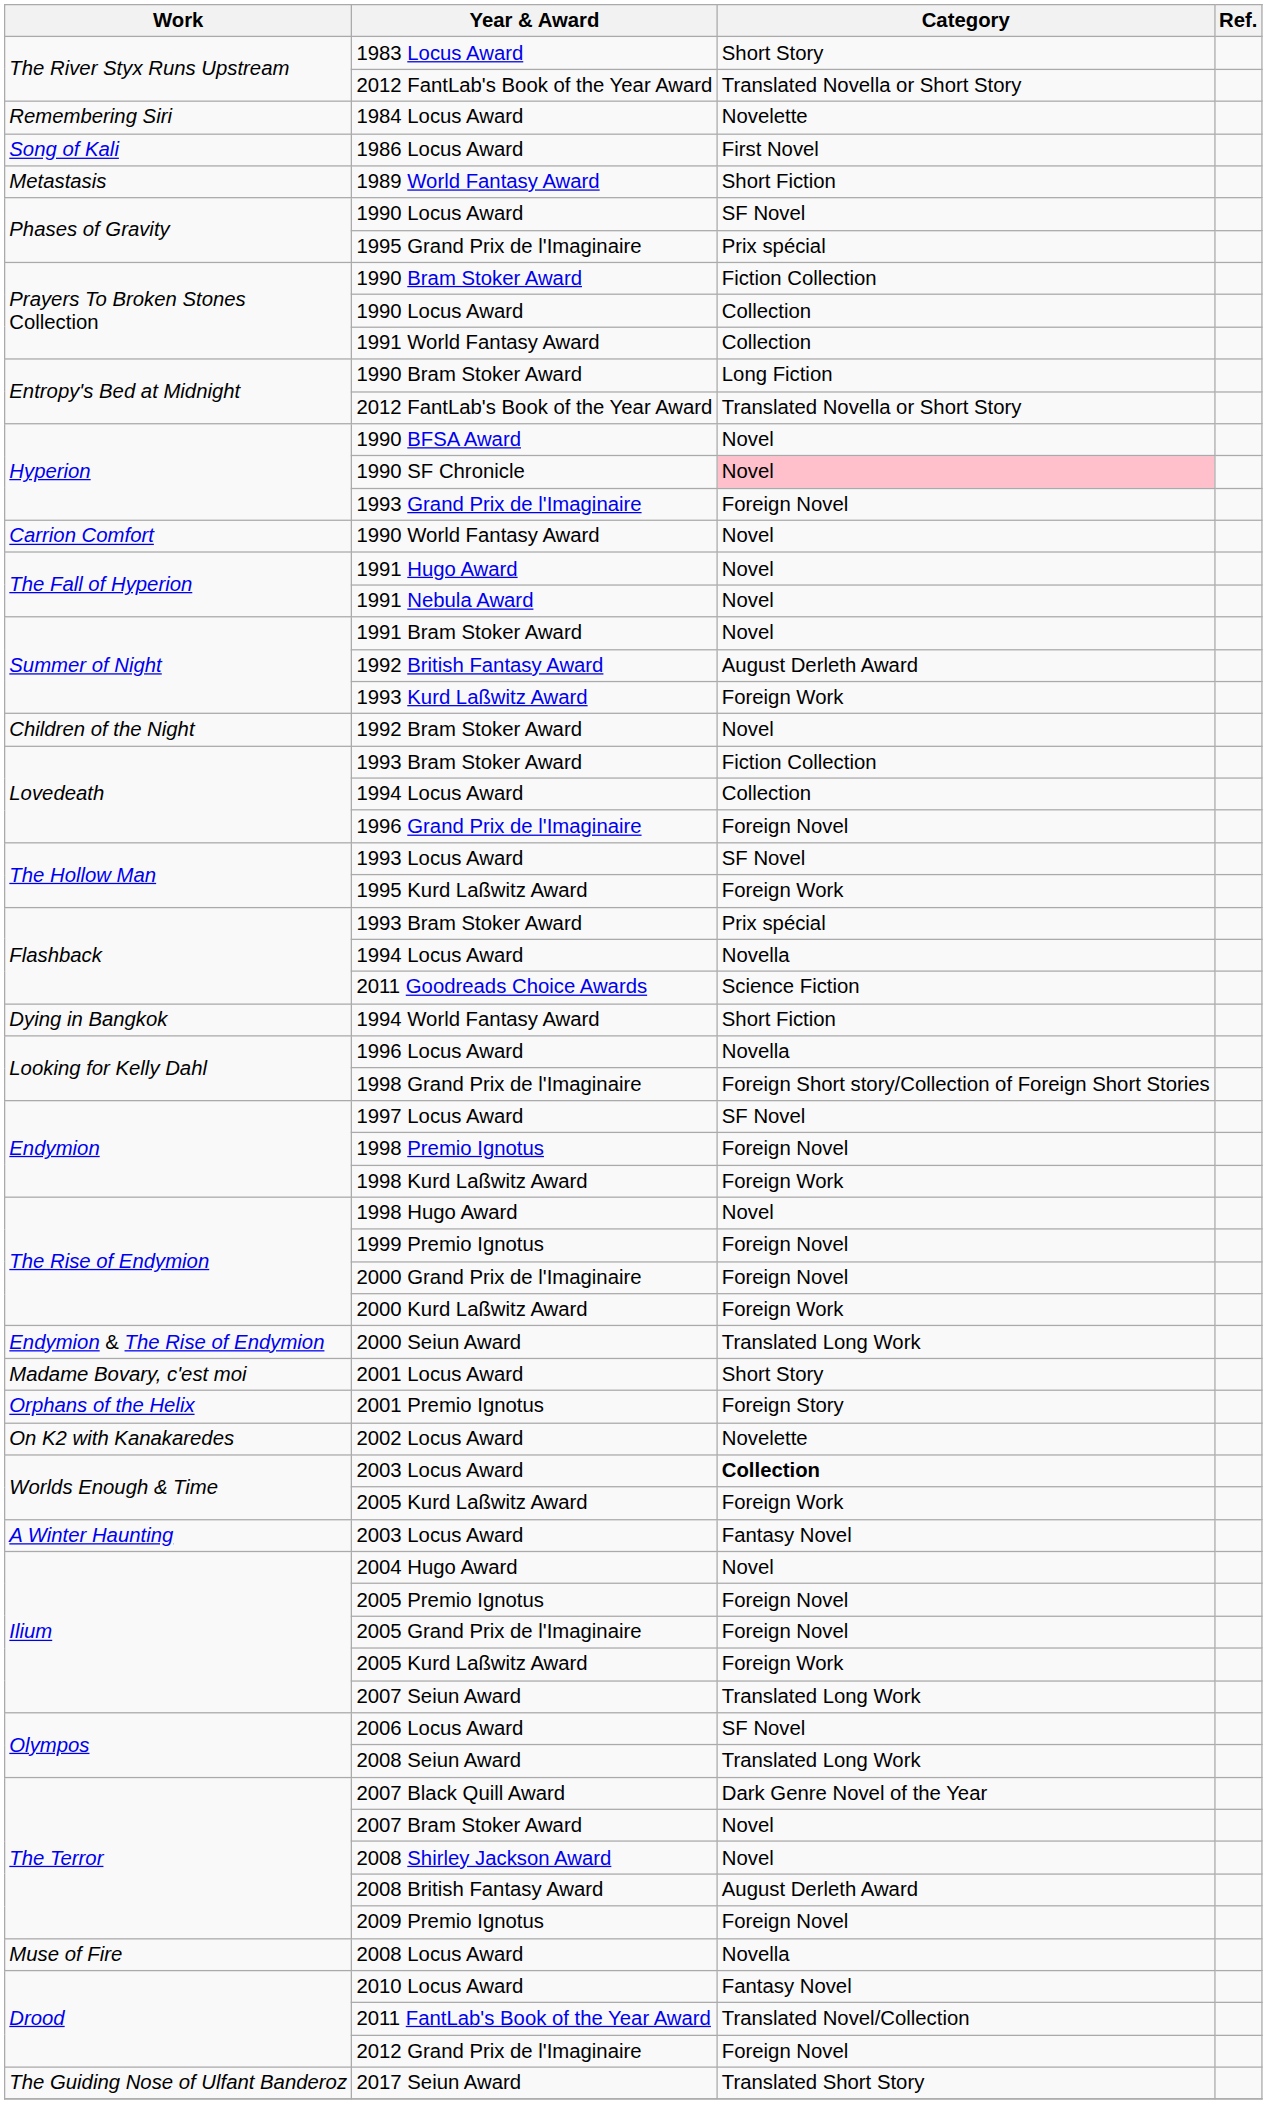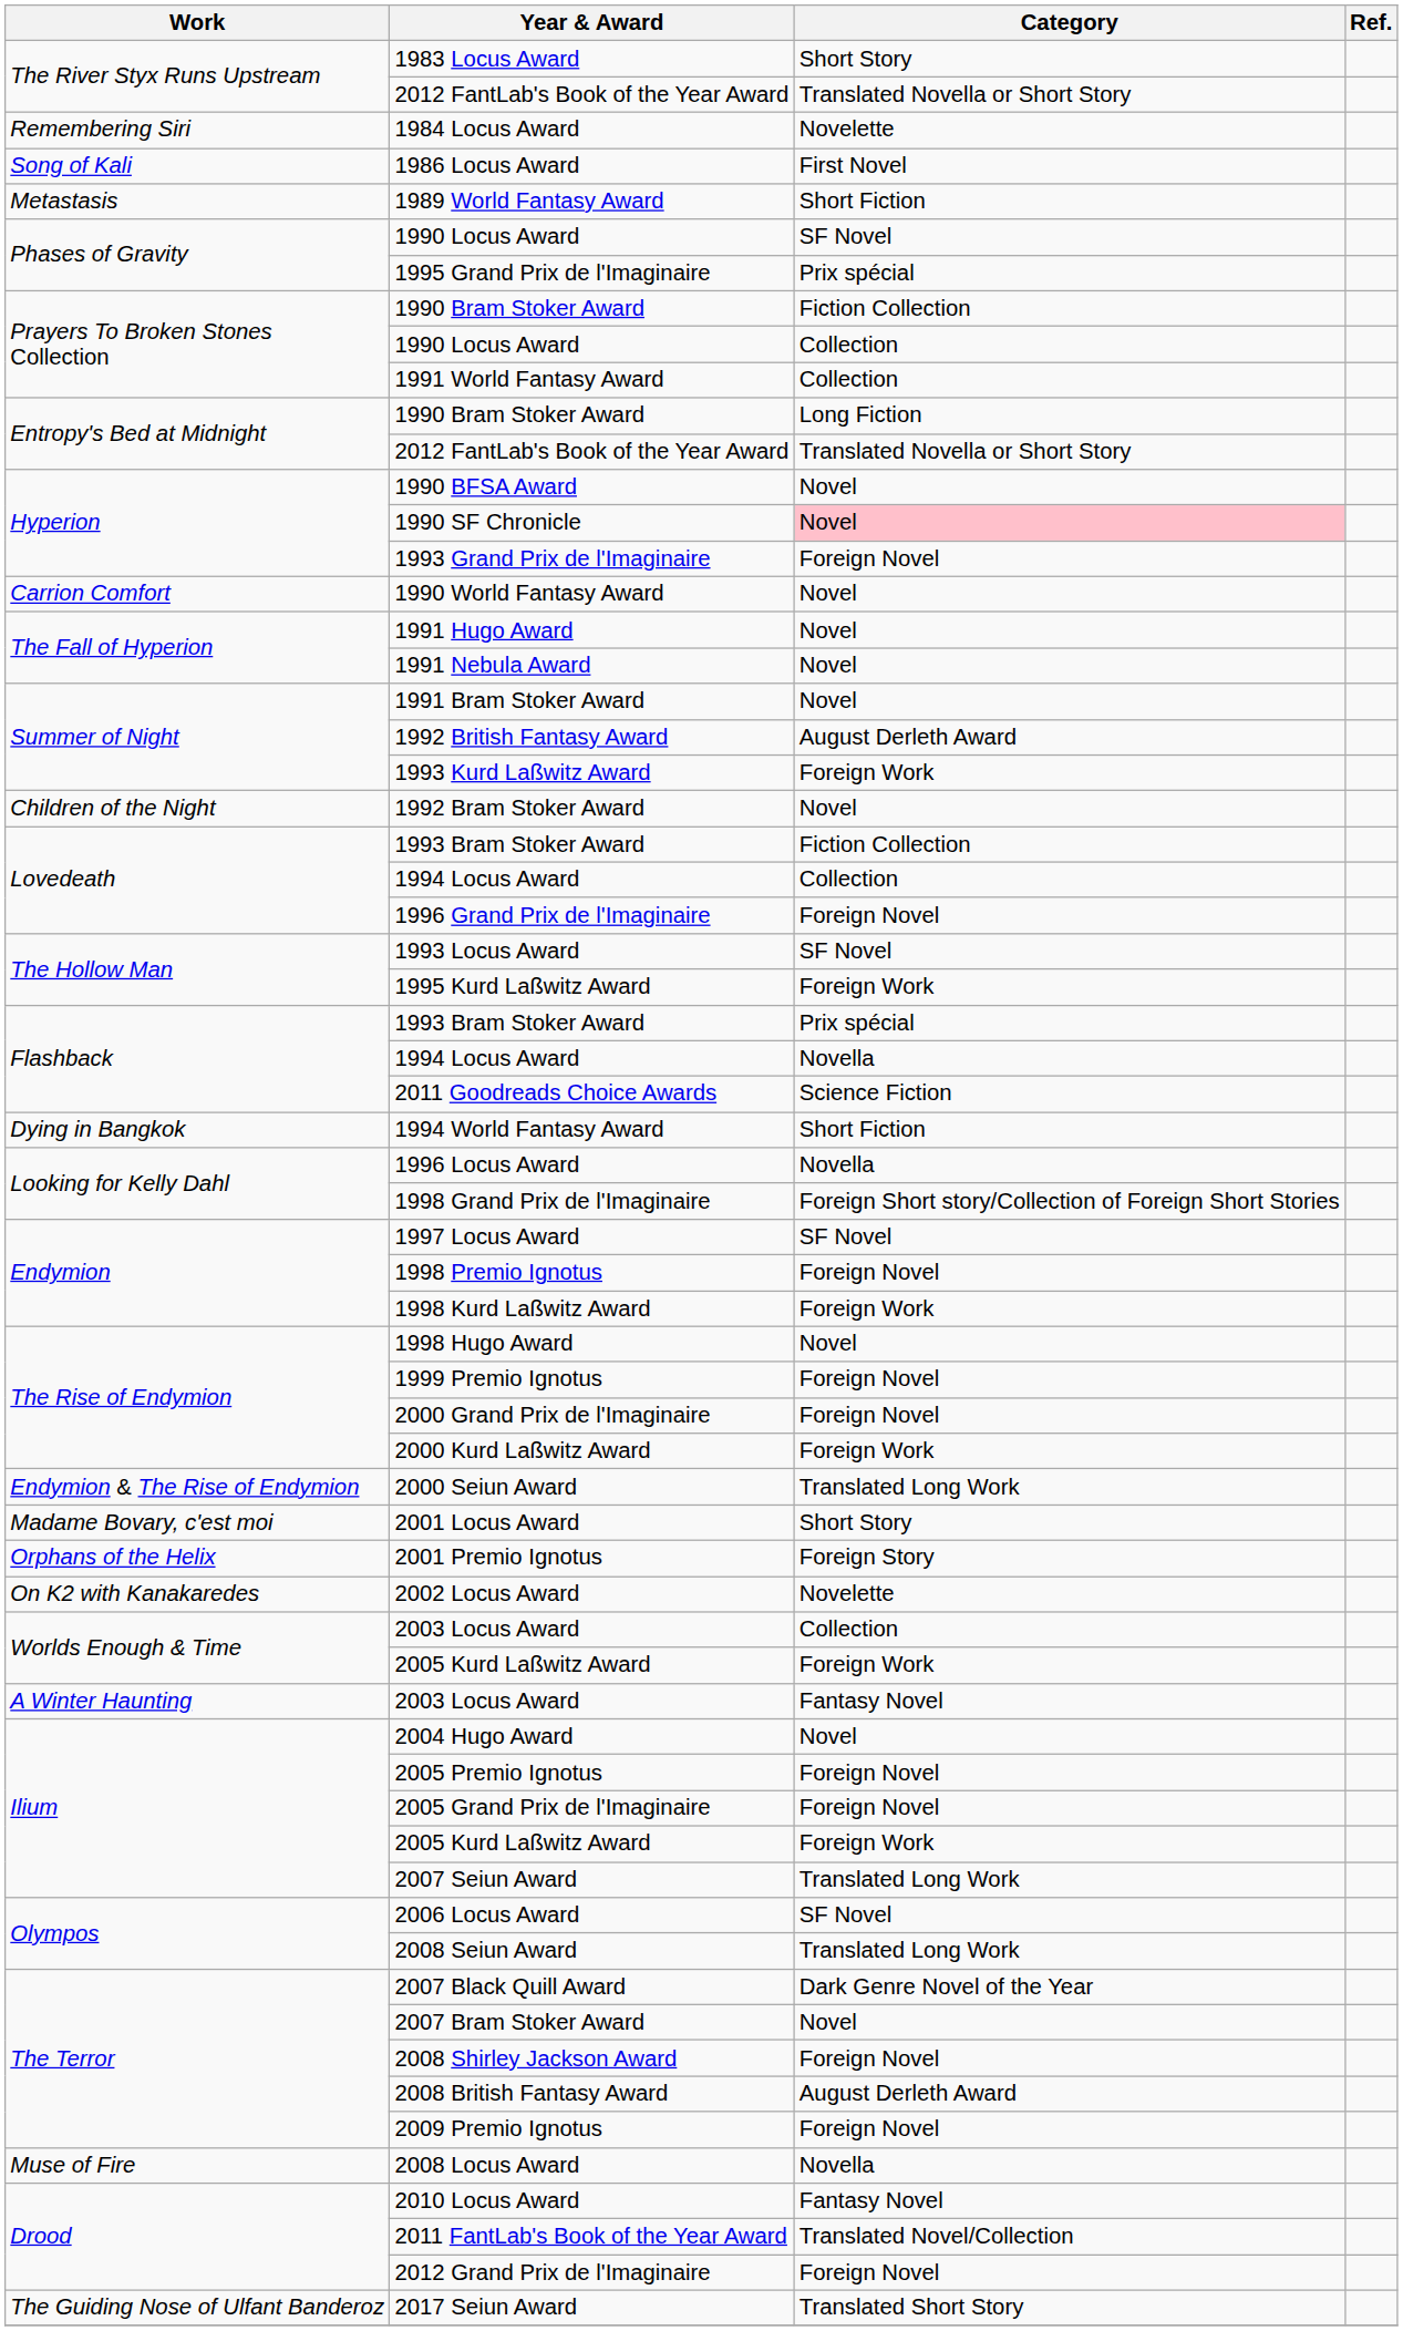Worlds Enough & Time / 2003 Locus Award | Category: bold -> normal
2008 Shirley Jackson Award | Category: Novel -> Foreign Novel
